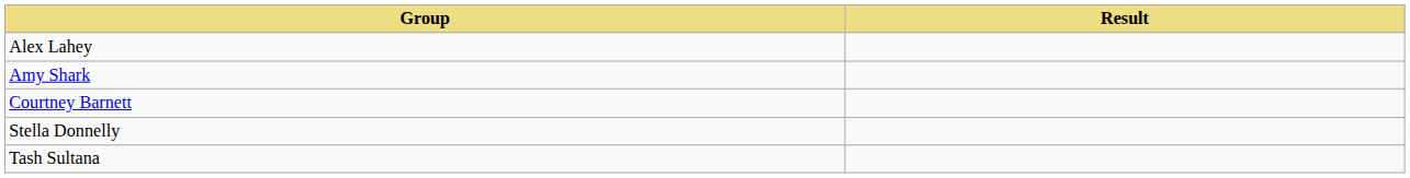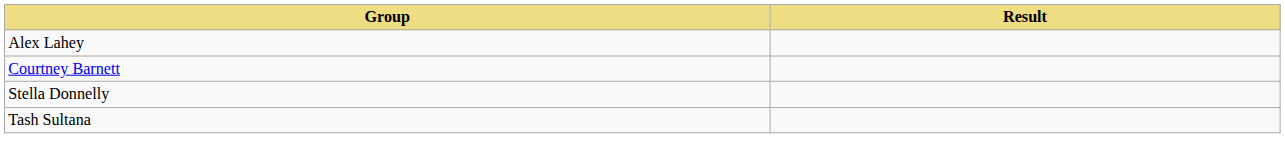- row: Amy Shark
